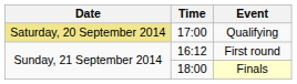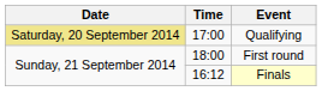First round | Time: 16:12 -> 18:00
Finals | Time: 18:00 -> 16:12
